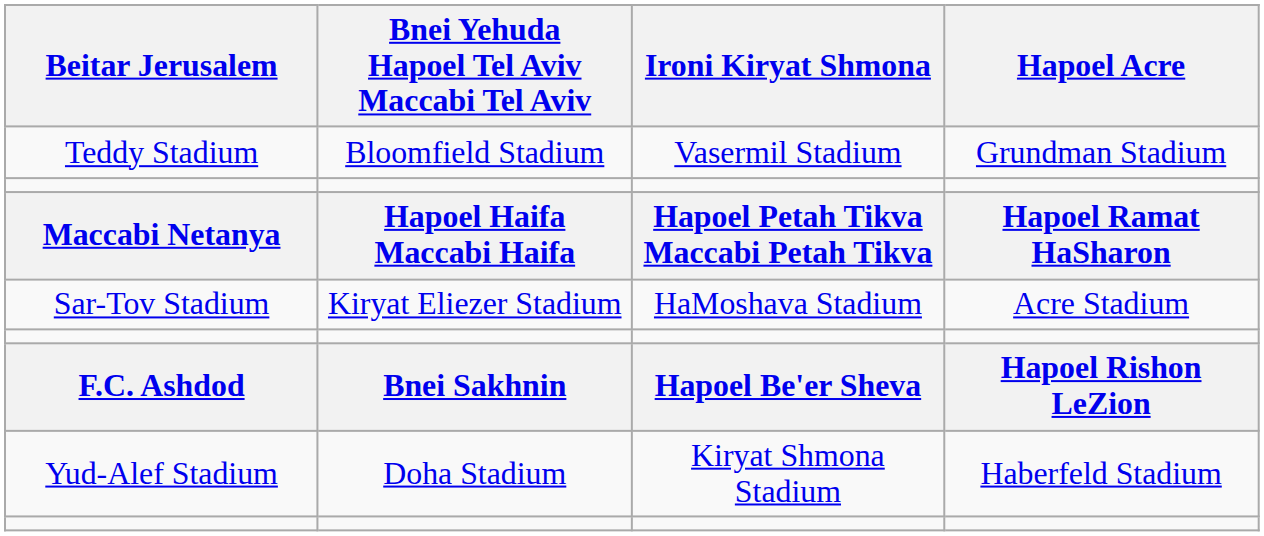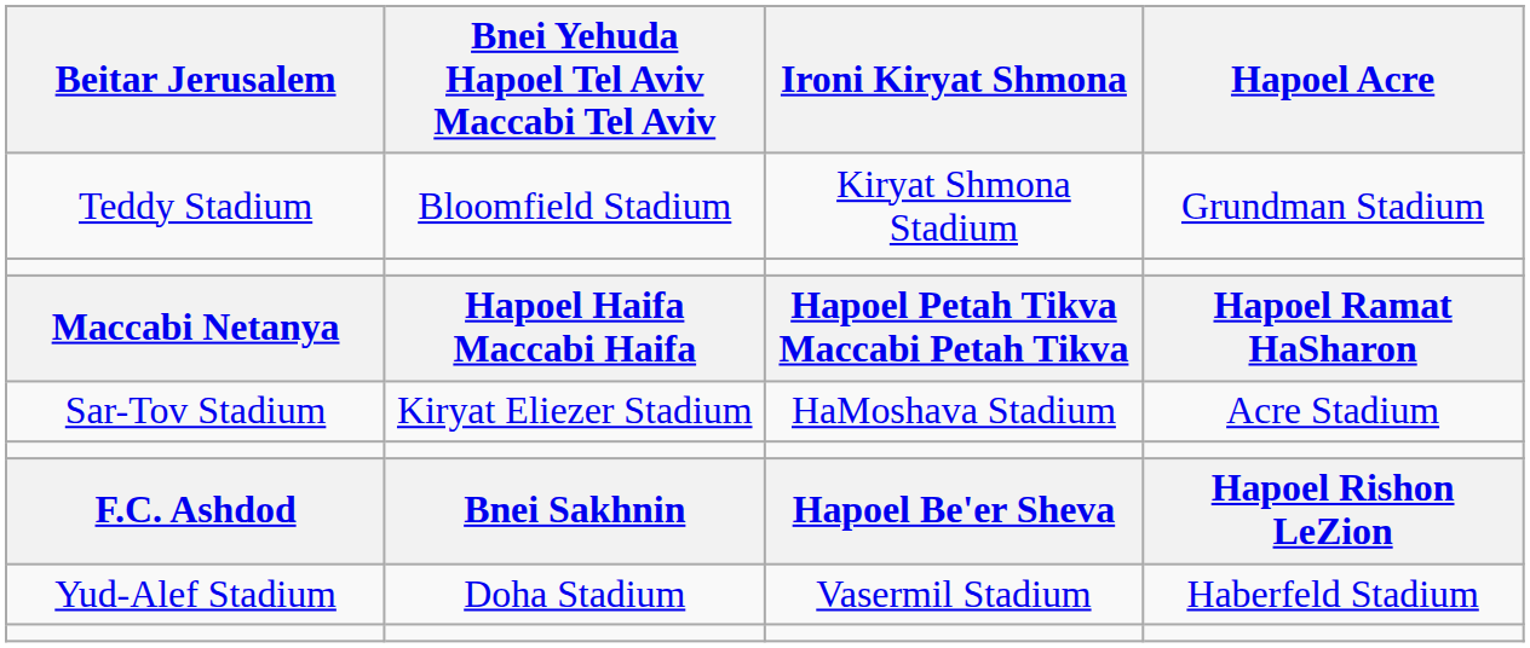Teddy Stadium | Ironi Kiryat Shmona: Vasermil Stadium -> Kiryat Shmona Stadium
Yud-Alef Stadium | Ironi Kiryat Shmona: Kiryat Shmona Stadium -> Vasermil Stadium
